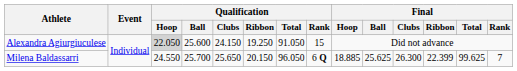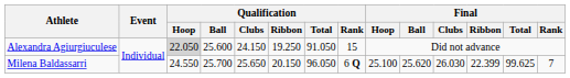Milena Baldassarri | Final / Hoop: 18.885 -> 25.100
Milena Baldassarri | Final / Ball: 25.625 -> 25.620
Milena Baldassarri | Final / Clubs: 26.300 -> 26.030
